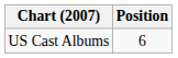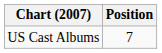US Cast Albums | Position: 6 -> 7
